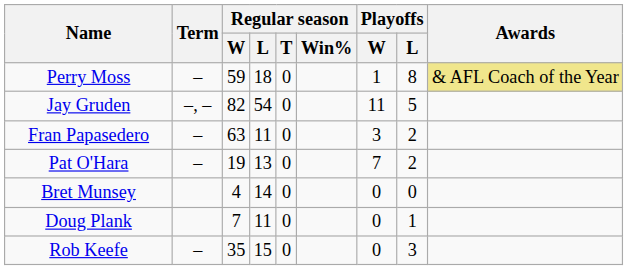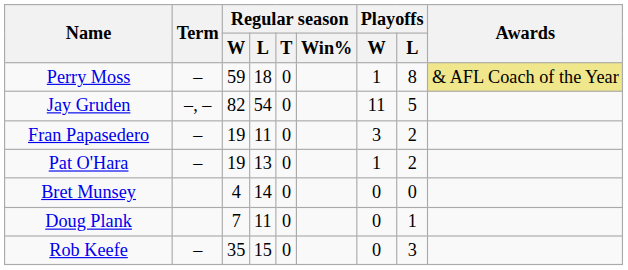Fran Papasedero | Regular season / W: 63 -> 19
Pat O'Hara | Playoffs / W: 7 -> 1
